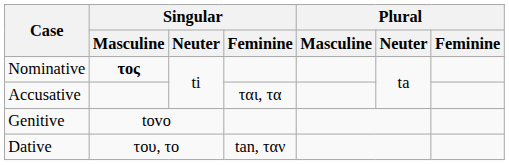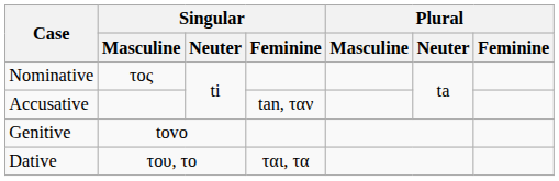Nominative | Singular / Masculine: bold -> normal
Accusative | Singular / Feminine: ται, τα -> tan, ταν
Dative | Singular / Feminine: tan, ταν -> ται, τα
